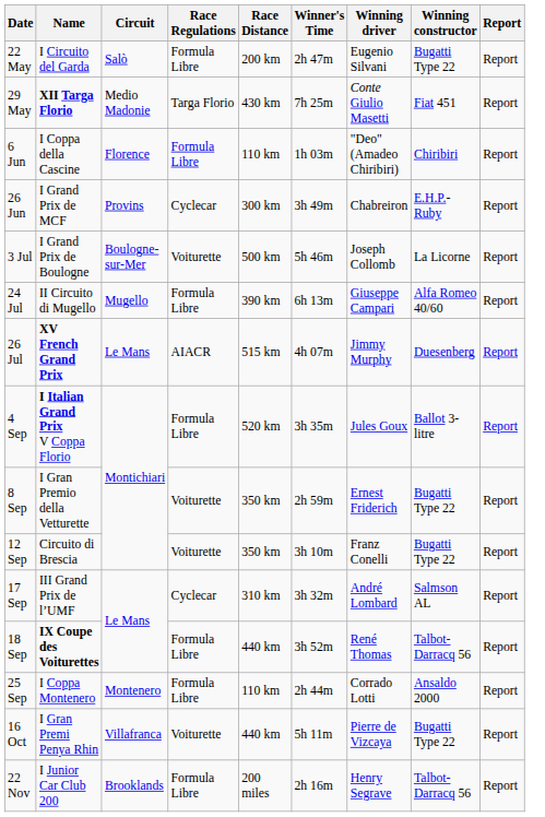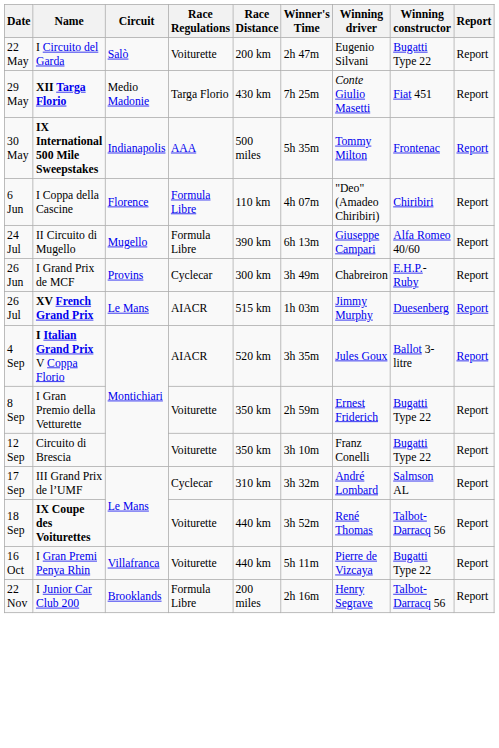22 May | Race Regulations: Formula Libre -> Voiturette
+ row: 30 May | IX International 500 Mile Sweepstakes | Indianapolis | AAA | 500 miles | 5h 35m | Tommy Milton | Frontenac | Report
6 Jun | Winner's Time: 1h 03m -> 4h 07m
rows swapped: 26 Jun <-> 24 Jul
- row: 3 Jul | I Grand Prix de Boulogne | Boulogne-sur-Mer | Voiturette | 500 km | 5h 46m | Joseph Collomb | La Licorne | Report
26 Jul | Winner's Time: 4h 07m -> 1h 03m
4 Sep | Race Regulations: Formula Libre -> AIACR
18 Sep | Race Regulations: Formula Libre -> Voiturette
- row: 25 Sep | I Coppa Montenero | Montenero | Formula Libre | 110 km | 2h 44m | Corrado Lotti | Ansaldo 2000 | Report
